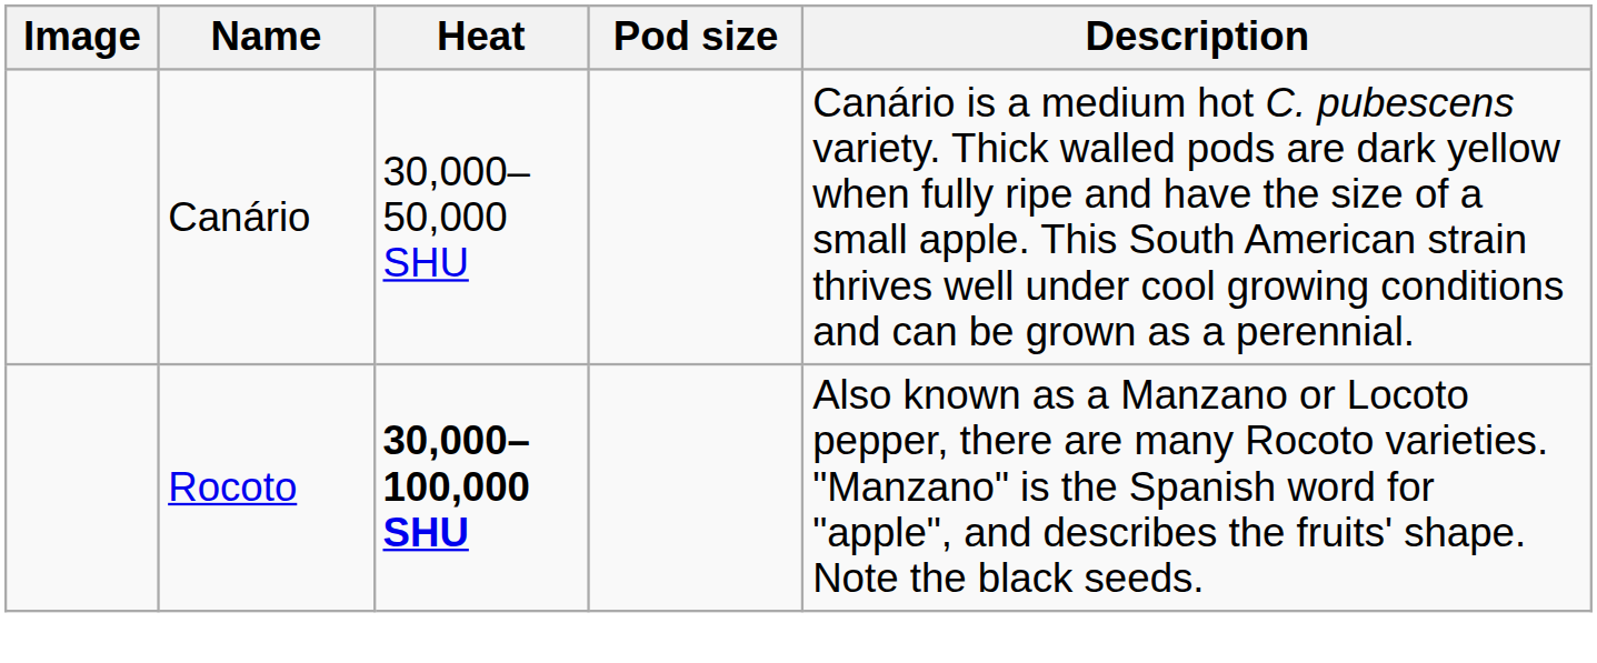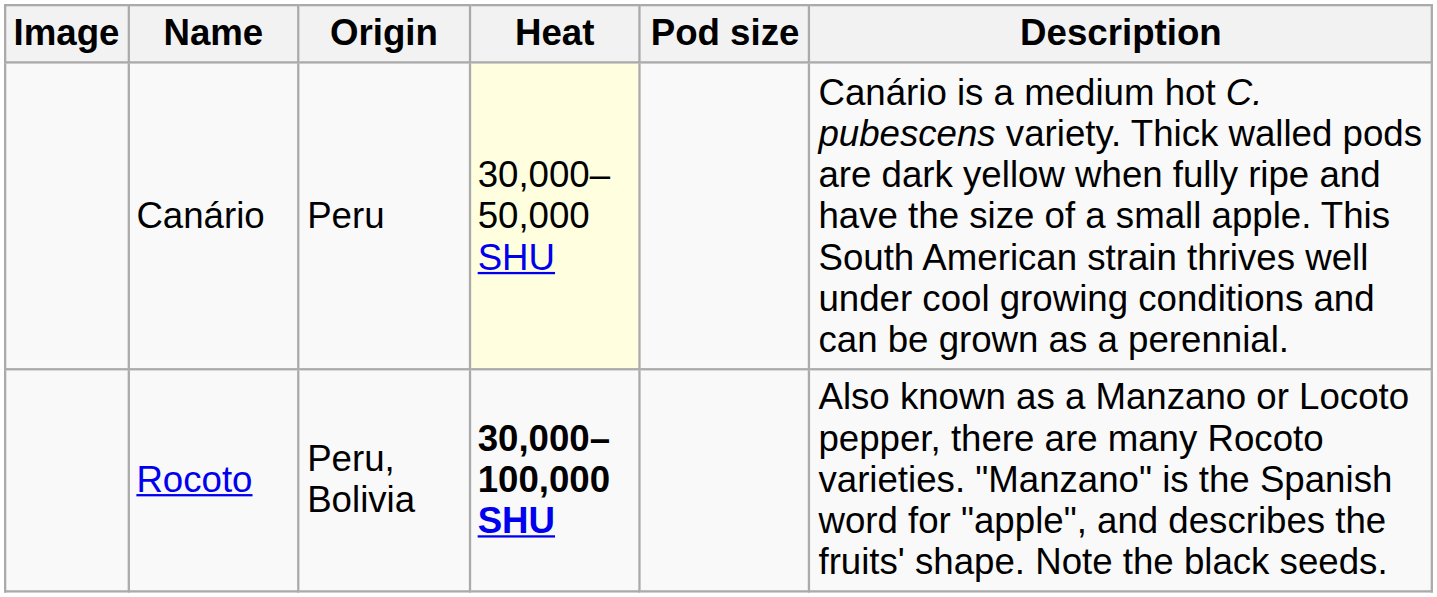+ column: Origin | Peru | Peru, Bolivia
Canário | Heat: no background -> lightyellow background
